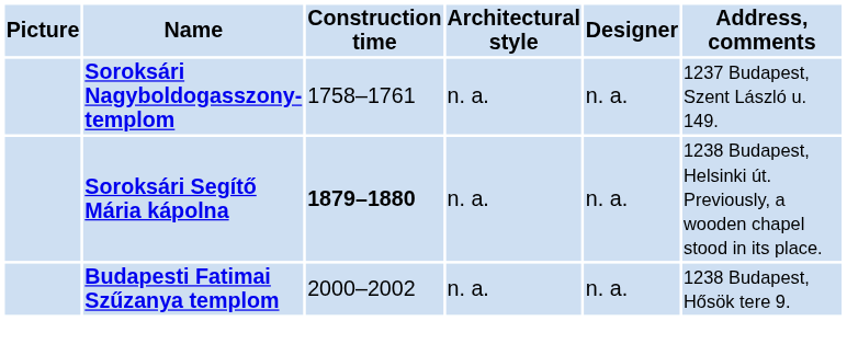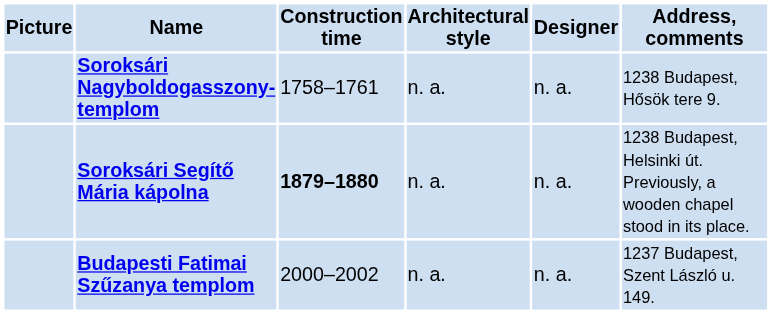Soroksári Nagyboldogasszony-templom | Address, comments: 1237 Budapest, Szent László u. 149. -> 1238 Budapest, Hősök tere 9.
Budapesti Fatimai Szűzanya templom | Address, comments: 1238 Budapest, Hősök tere 9. -> 1237 Budapest, Szent László u. 149.
